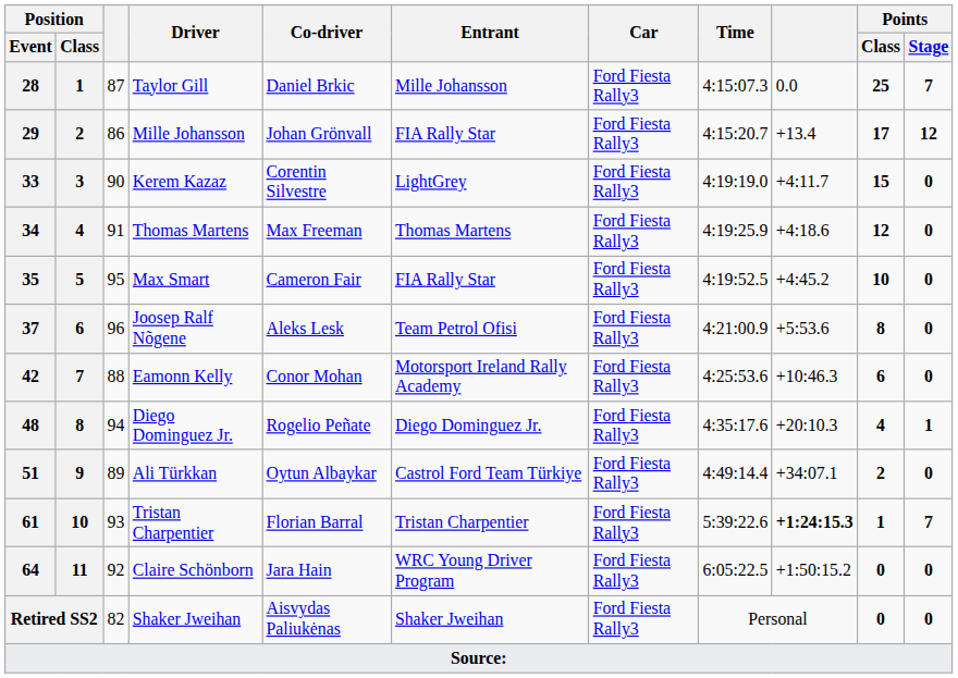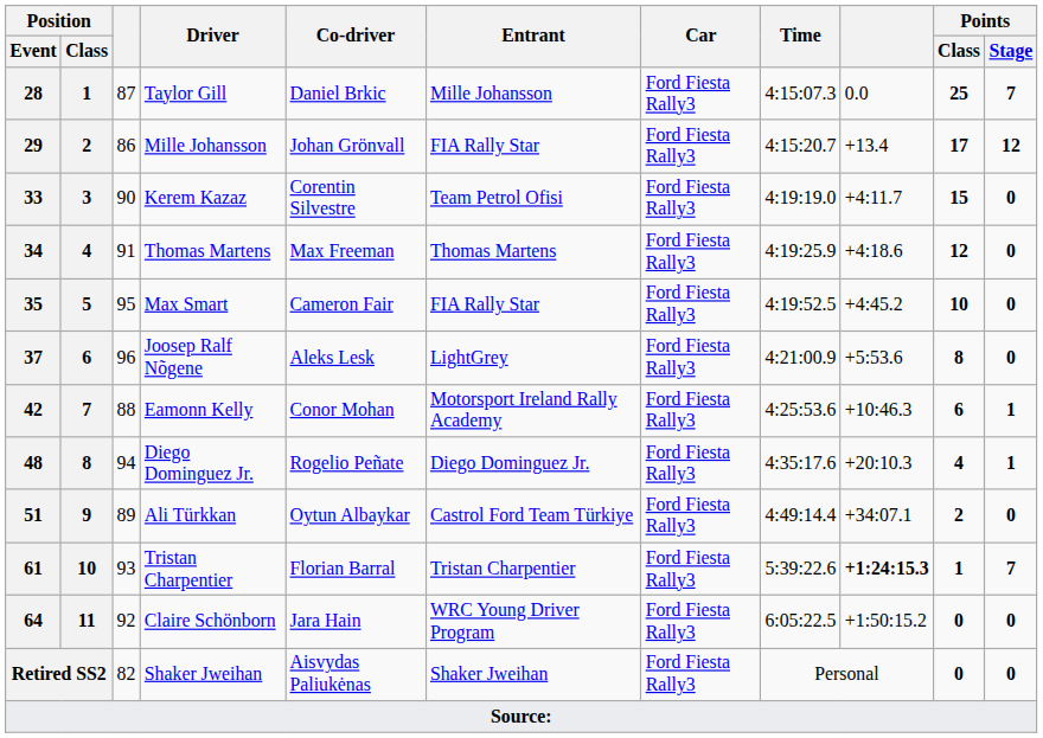33 | Entrant: LightGrey -> Team Petrol Ofisi
37 | Entrant: Team Petrol Ofisi -> LightGrey
42 | Points / Stage: 0 -> 1
